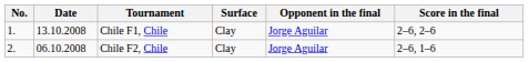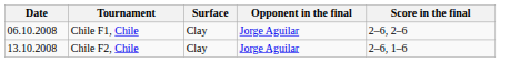- column: No. | 1. | 2.
Chile F1, Chile | Date: 13.10.2008 -> 06.10.2008
Chile F2, Chile | Date: 06.10.2008 -> 13.10.2008
